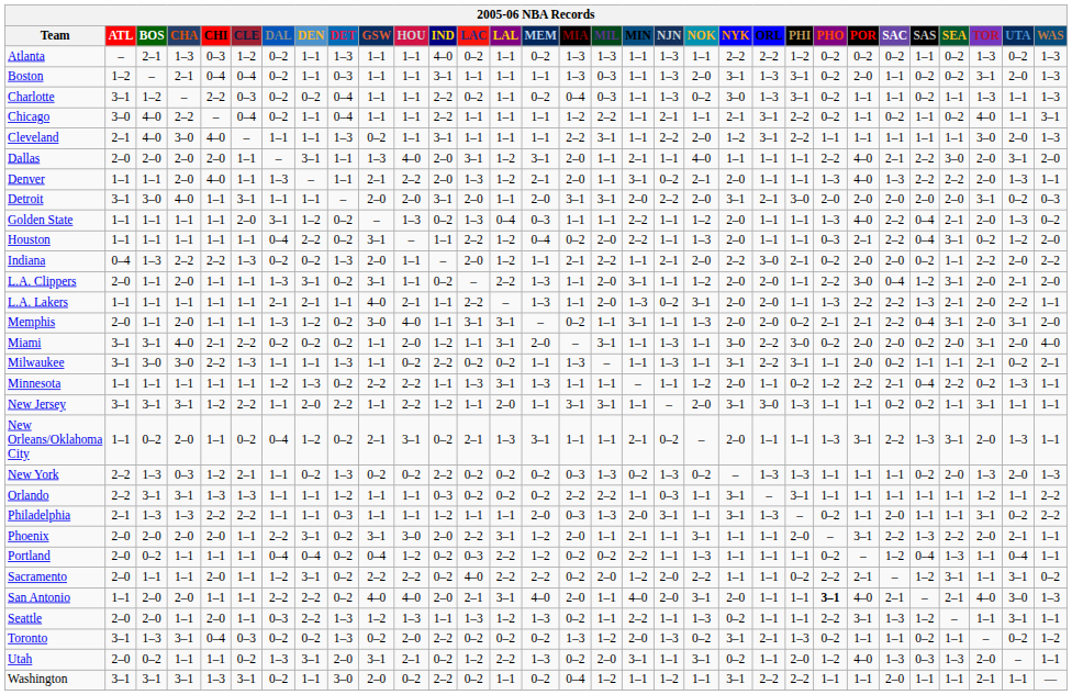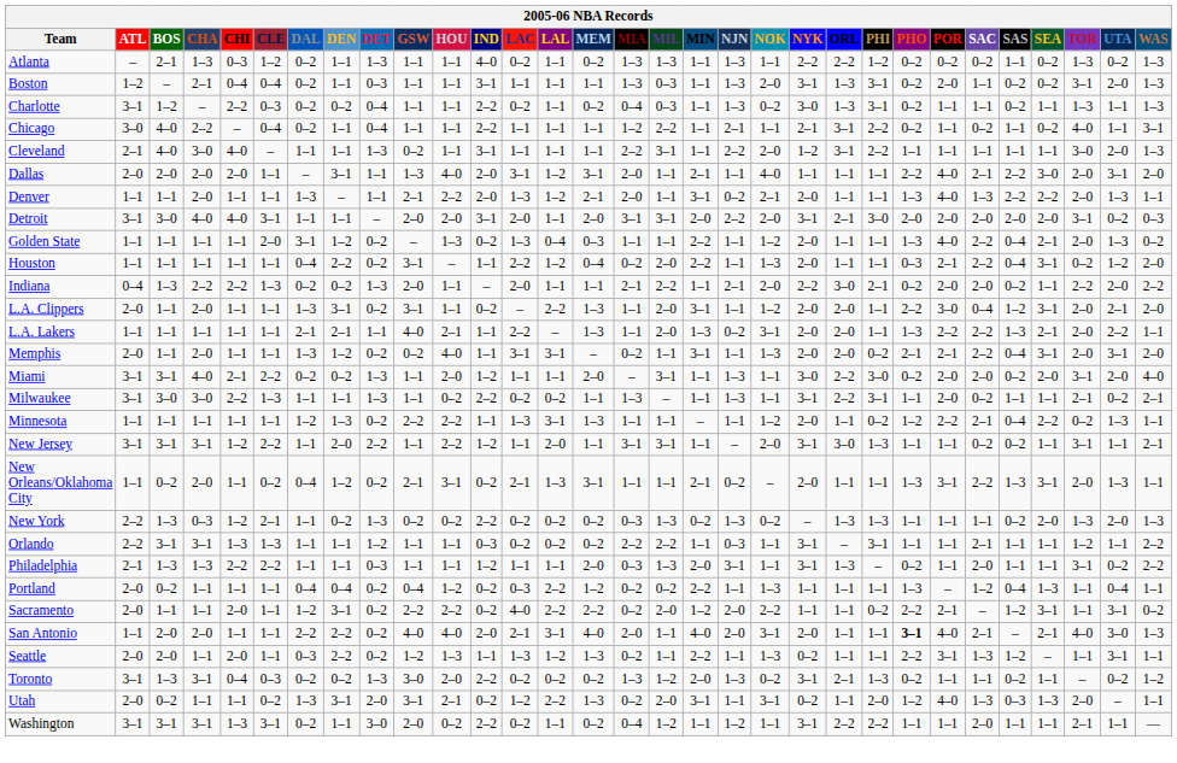Denver | CHI: 4–0 -> 1–1
Detroit | CHI: 1–1 -> 4–0
Indiana | LAL: 1–2 -> 1–1
Memphis | GSW: 3–0 -> 0–2
Miami | DET: 0–2 -> 1–3
Miami | LAL: 3–1 -> 1–1
New Jersey | WAS: 1–1 -> 2–1
Orlando | SAC: 1–1 -> 2–1
- row: Phoenix | 2–0 | 2–0 | 2–0 | 2–0 | 1–1 | 2–2 | 3–1 | 0–2 | 3–1 | 3–0 | 2–0 | 2–2 | 3–1 | 1–2 | 2–0 | 1–1 | 2–1 | 1–1 | 3–1 | 1–1 | 1–1 | 2–0 | – | 3–1 | 2–2 | 1–3 | 2–2 | 2–0 | 2–1 | 1–1
Portland | PHO: 0–2 -> 1–3
Seattle | DET: 1–3 -> 0–2
Toronto | GSW: 0–2 -> 3–0
